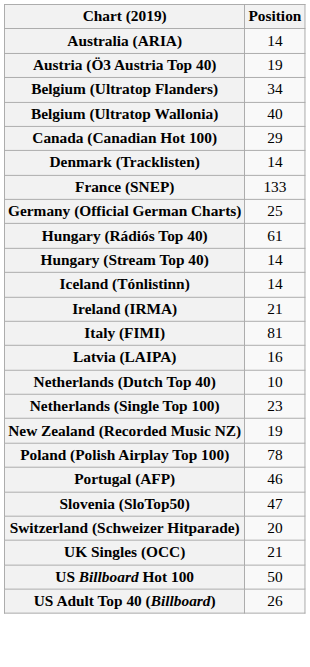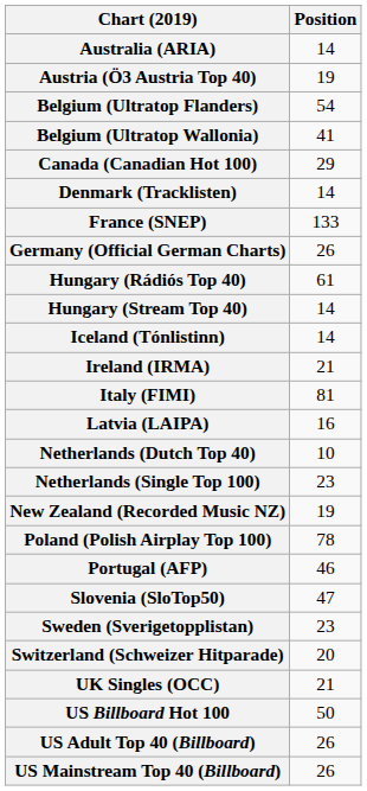Belgium (Ultratop Flanders) | Position: 34 -> 54
Belgium (Ultratop Wallonia) | Position: 40 -> 41
Germany (Official German Charts) | Position: 25 -> 26
+ row: Sweden (Sverigetopplistan) | 23
+ row: US Mainstream Top 40 (Billboard) | 26
